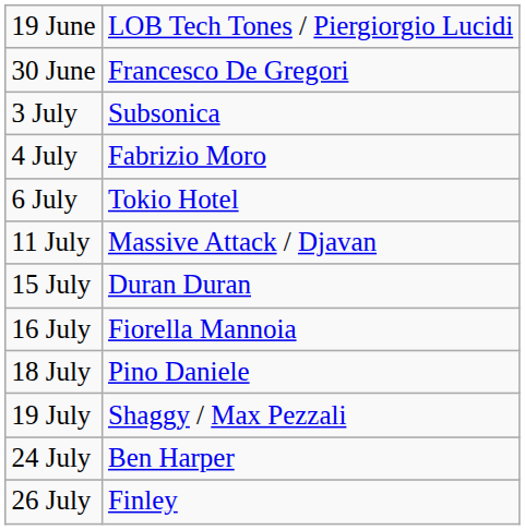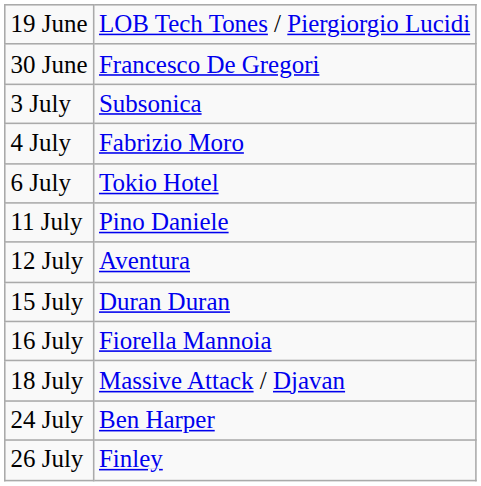11 July | column 2: Massive Attack / Djavan -> Pino Daniele
+ row: 12 July | Aventura
18 July | column 2: Pino Daniele -> Massive Attack / Djavan
- row: 19 July | Shaggy / Max Pezzali
